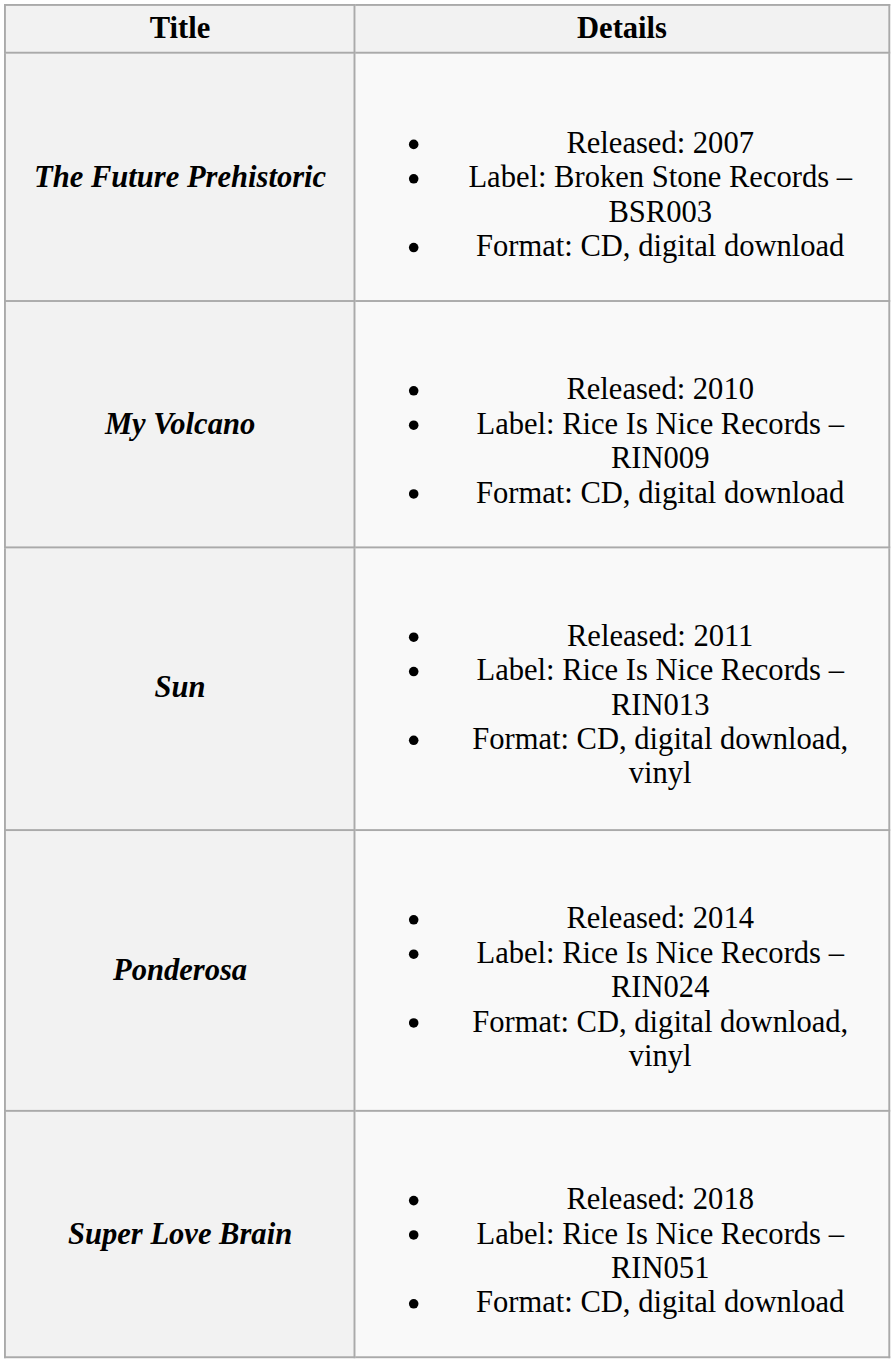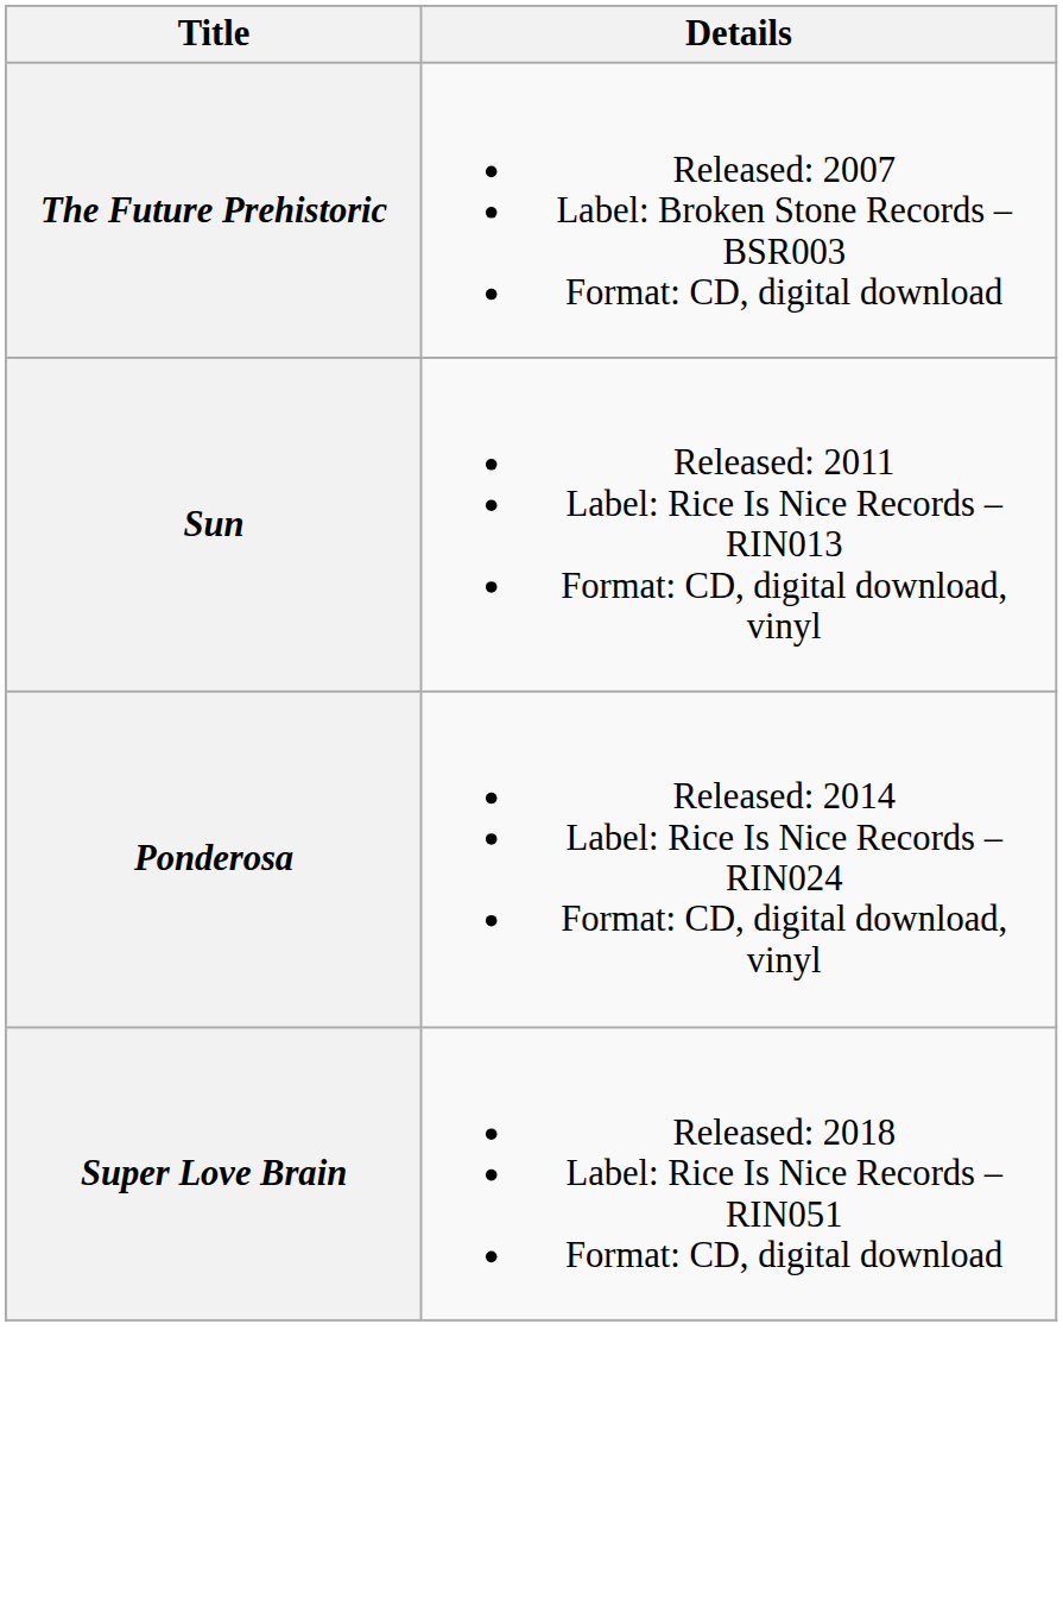- row: My Volcano | Released: 2010 Label: Rice Is Nice Records – RIN009 Format: CD, digital download
